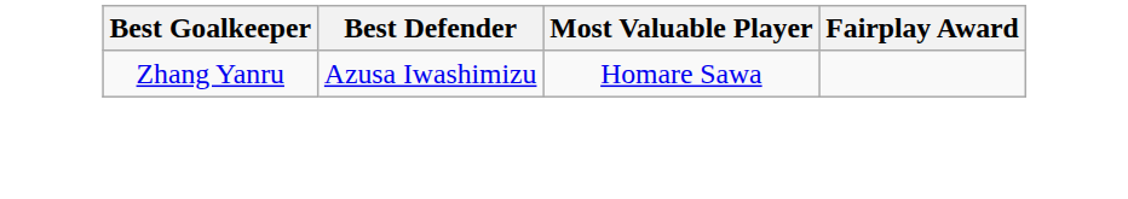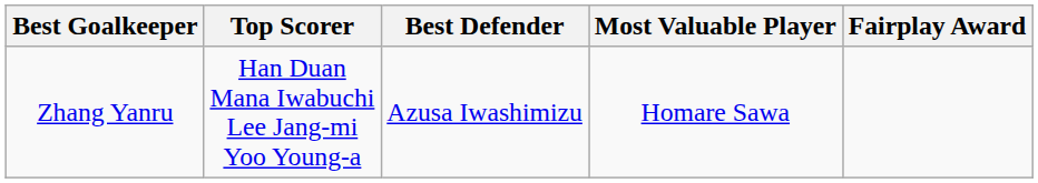+ column: Top Scorer | Han Duan Mana Iwabuchi Lee Jang-mi Yoo Young-a
